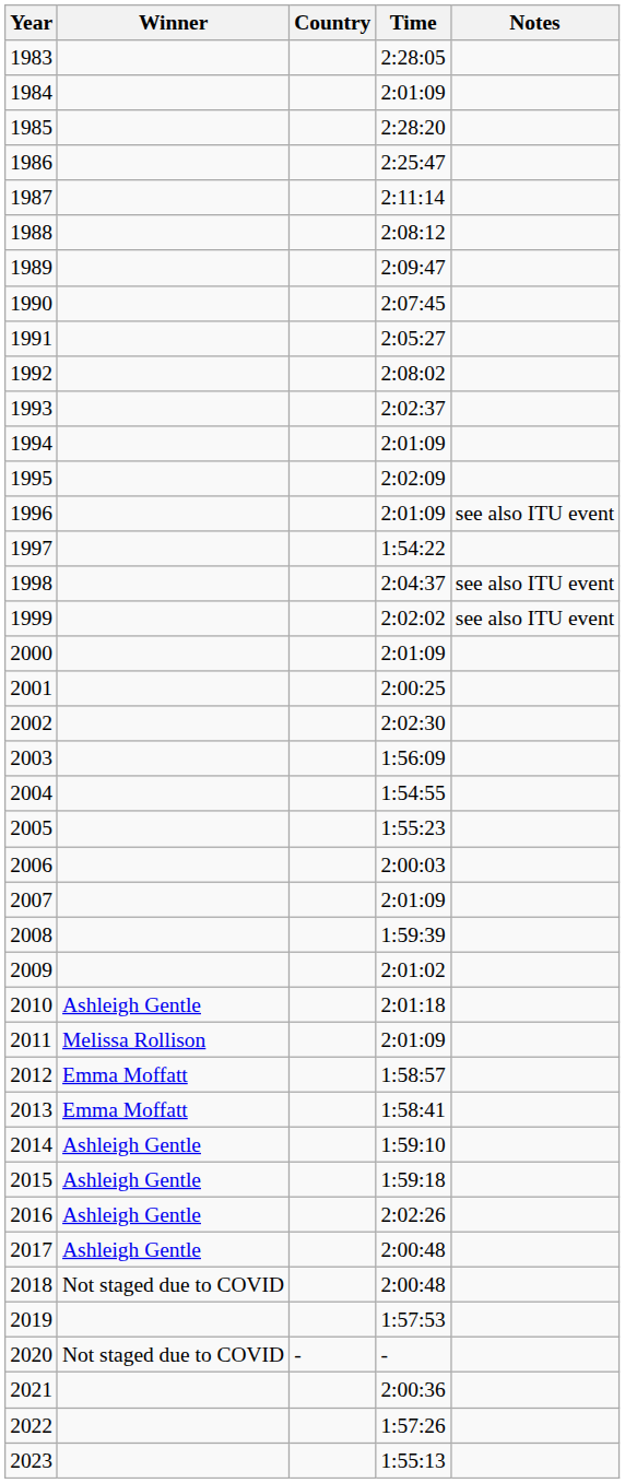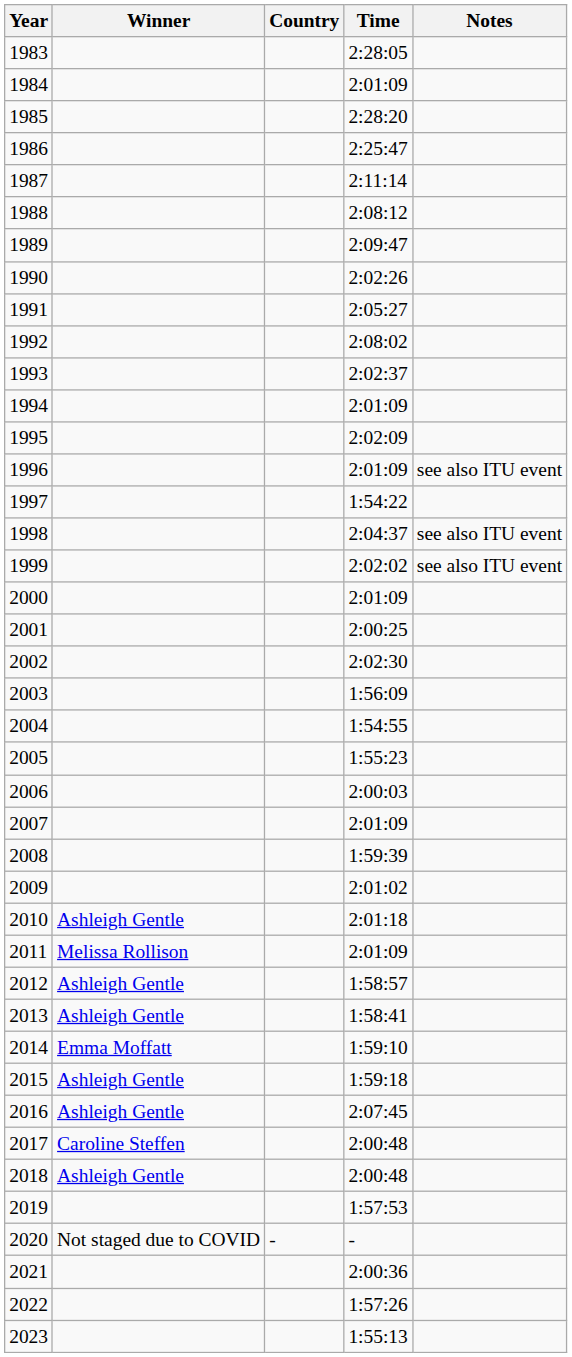1990 | Time: 2:07:45 -> 2:02:26
2012 | Winner: Emma Moffatt -> Ashleigh Gentle
2013 | Winner: Emma Moffatt -> Ashleigh Gentle
2014 | Winner: Ashleigh Gentle -> Emma Moffatt
2016 | Time: 2:02:26 -> 2:07:45
2017 | Winner: Ashleigh Gentle -> Caroline Steffen
2018 | Winner: Not staged due to COVID -> Ashleigh Gentle
